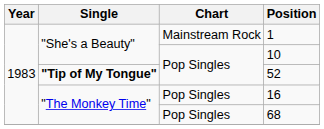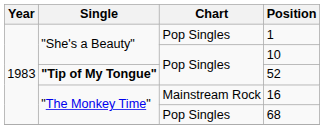1 | Chart: Mainstream Rock -> Pop Singles
16 | Chart: Pop Singles -> Mainstream Rock
